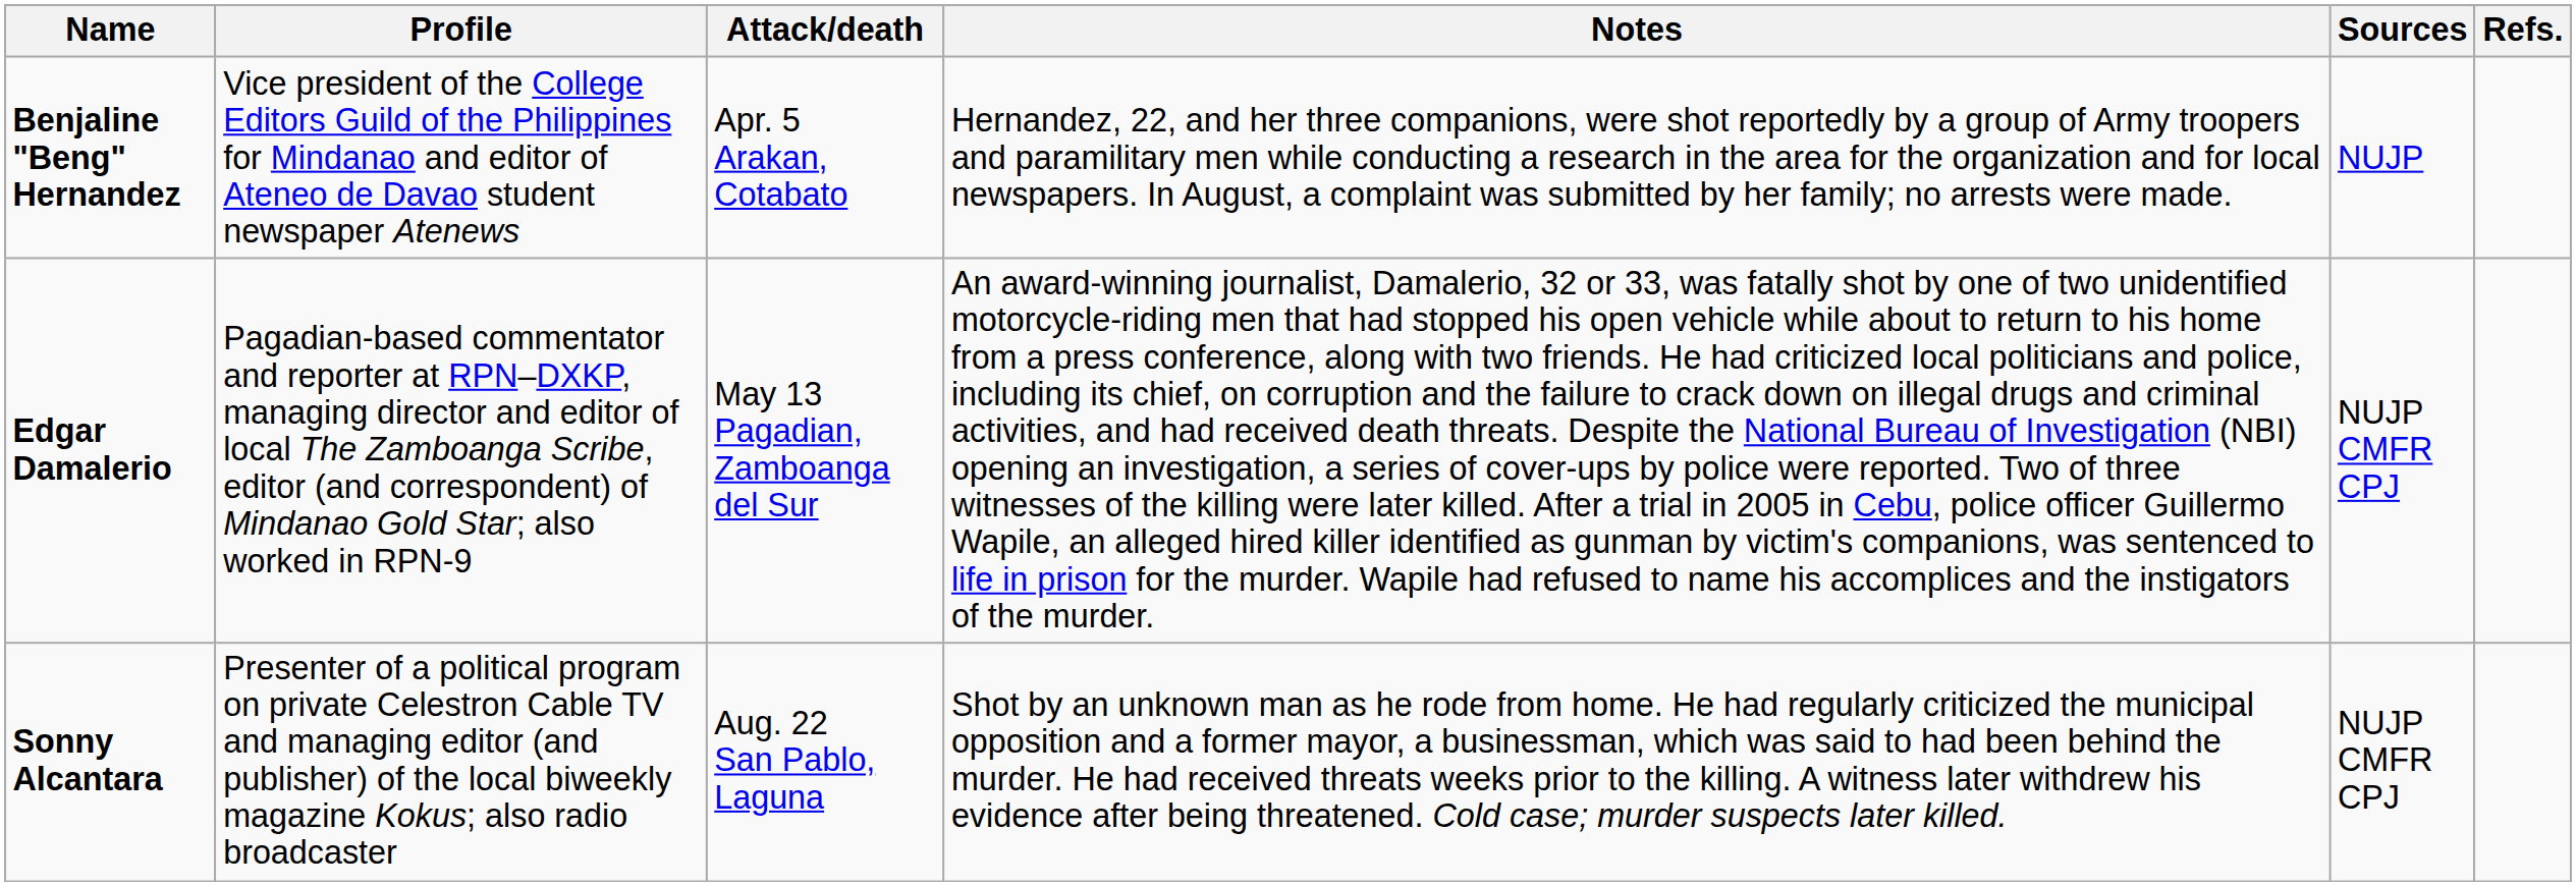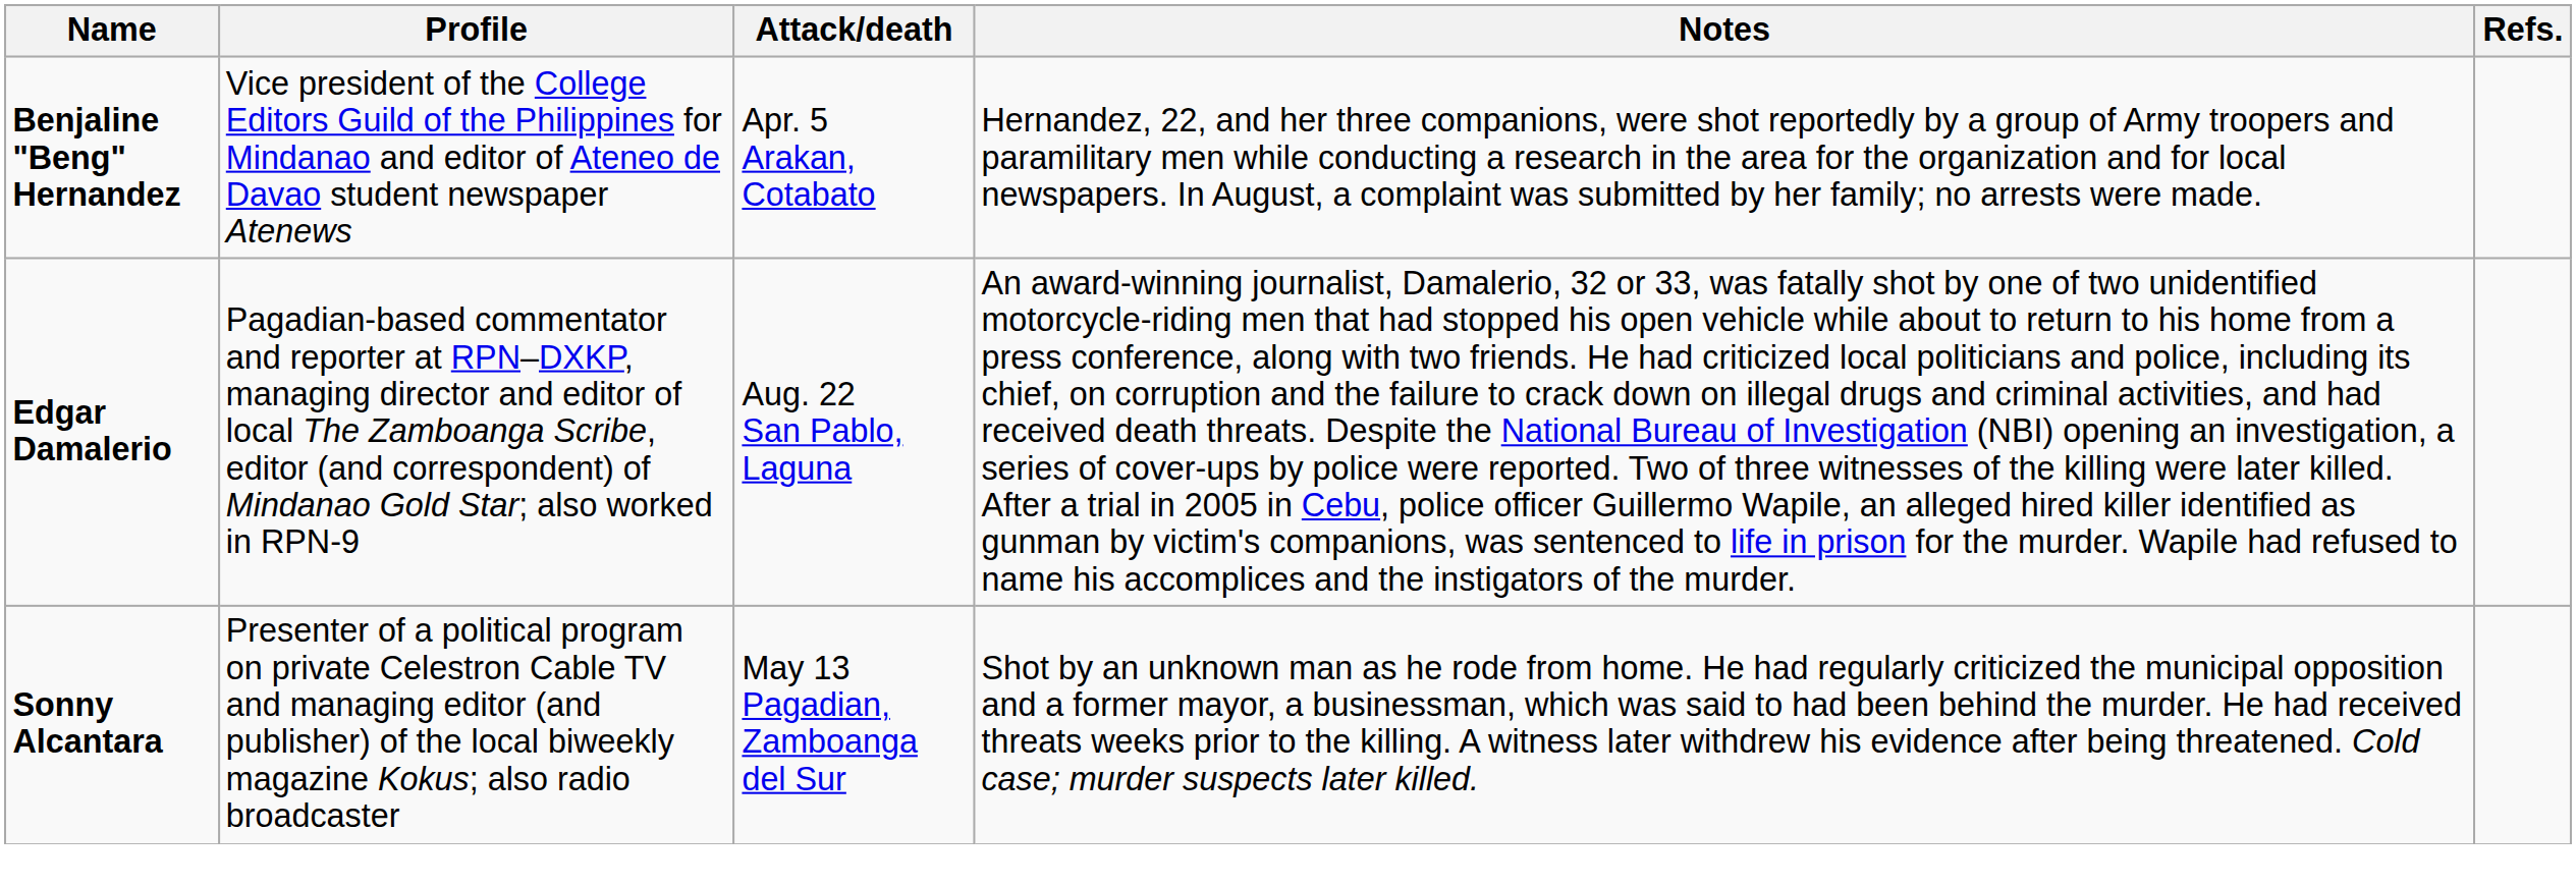- column: Sources | NUJP | NUJP CMFR CPJ | NUJP CMFR CPJ
Edgar Damalerio | Attack/death: May 13 Pagadian, Zamboanga del Sur -> Aug. 22 San Pablo, Laguna
Sonny Alcantara | Attack/death: Aug. 22 San Pablo, Laguna -> May 13 Pagadian, Zamboanga del Sur
